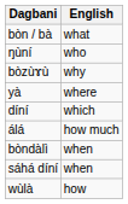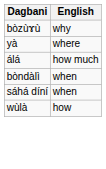- row: bòn / bà | what
- row: ŋùní | who
- row: díní | which
